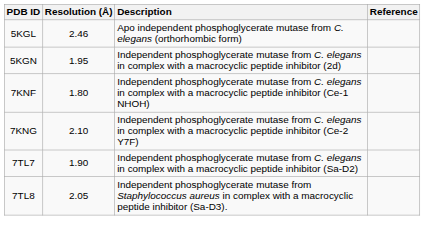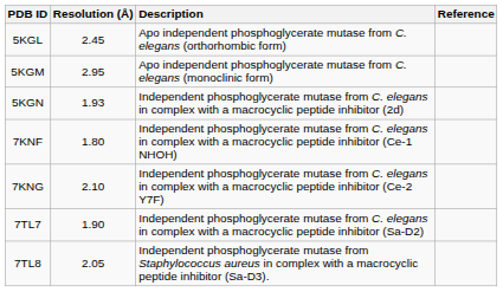5KGL | Resolution (Å): 2.46 -> 2.45
+ row: 5KGM | 2.95 | Apo independent phosphoglycerate mutase from C. elegans (monoclinic form)
5KGN | Resolution (Å): 1.95 -> 1.93
